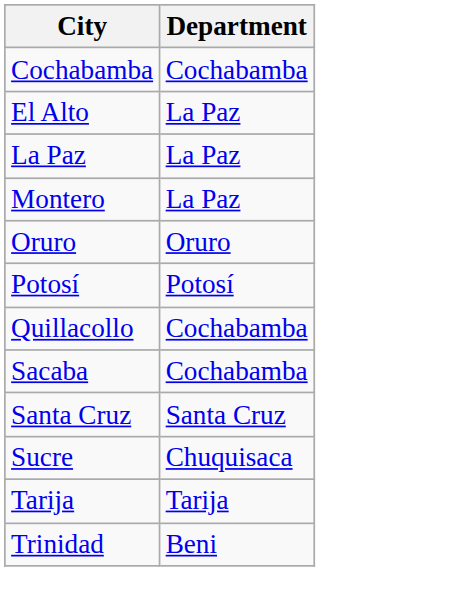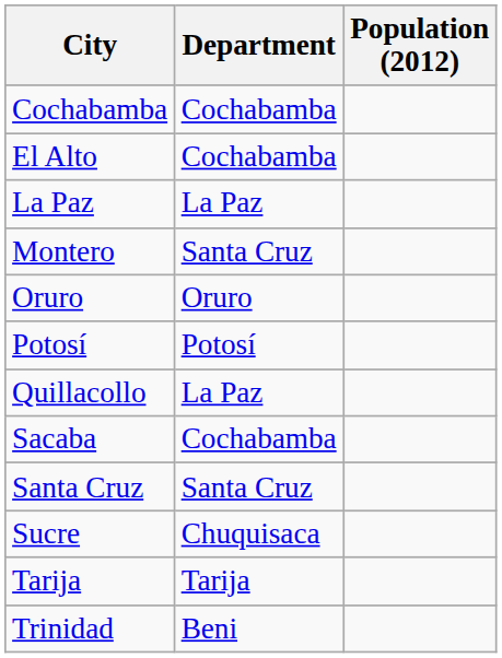+ column: Population (2012)
El Alto | Department: La Paz -> Cochabamba
Montero | Department: La Paz -> Santa Cruz
Quillacollo | Department: Cochabamba -> La Paz
